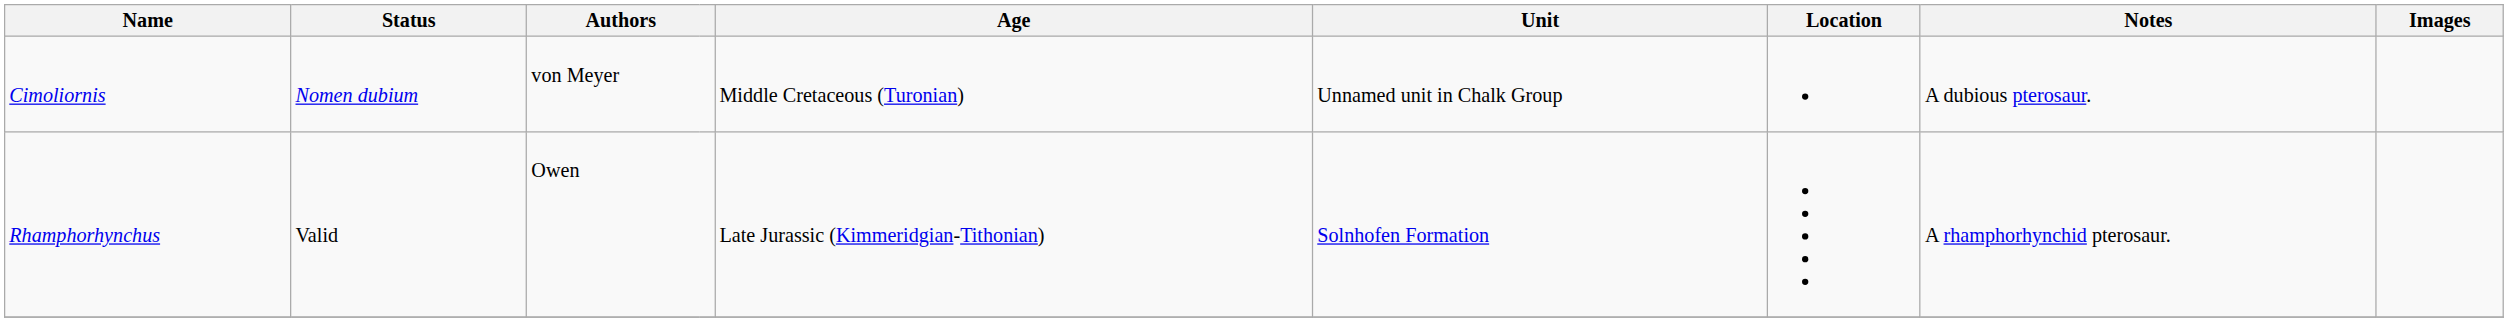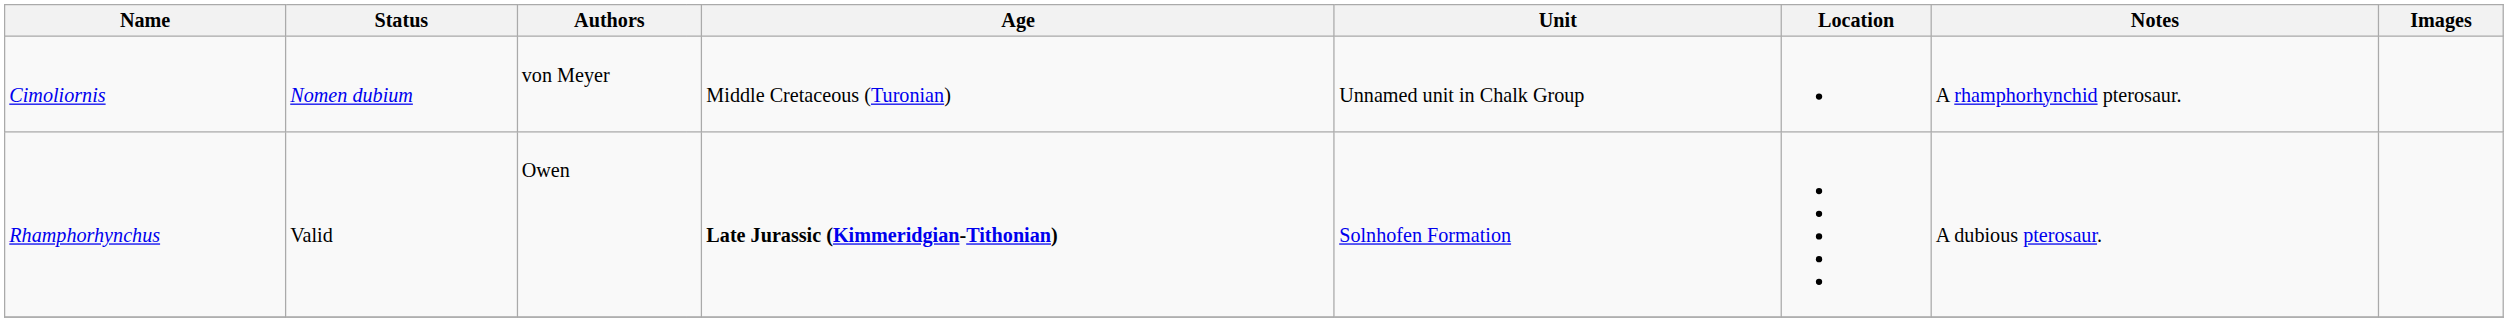Cimoliornis | Notes: A dubious pterosaur. -> A rhamphorhynchid pterosaur.
Rhamphorhynchus | Age: normal -> bold
Rhamphorhynchus | Notes: A rhamphorhynchid pterosaur. -> A dubious pterosaur.
